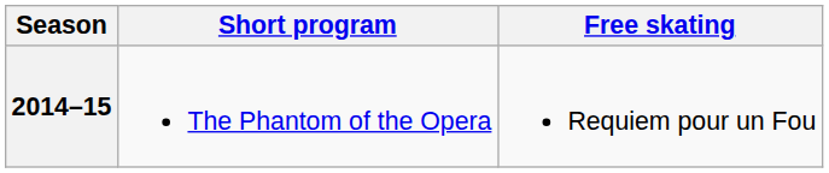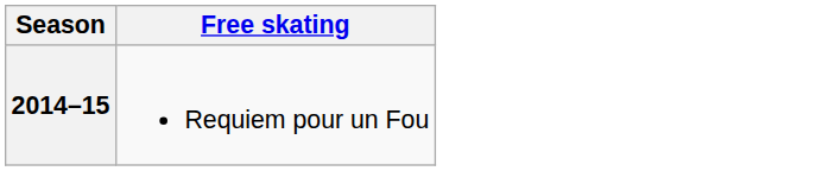- column: Short program | The Phantom of the Opera
